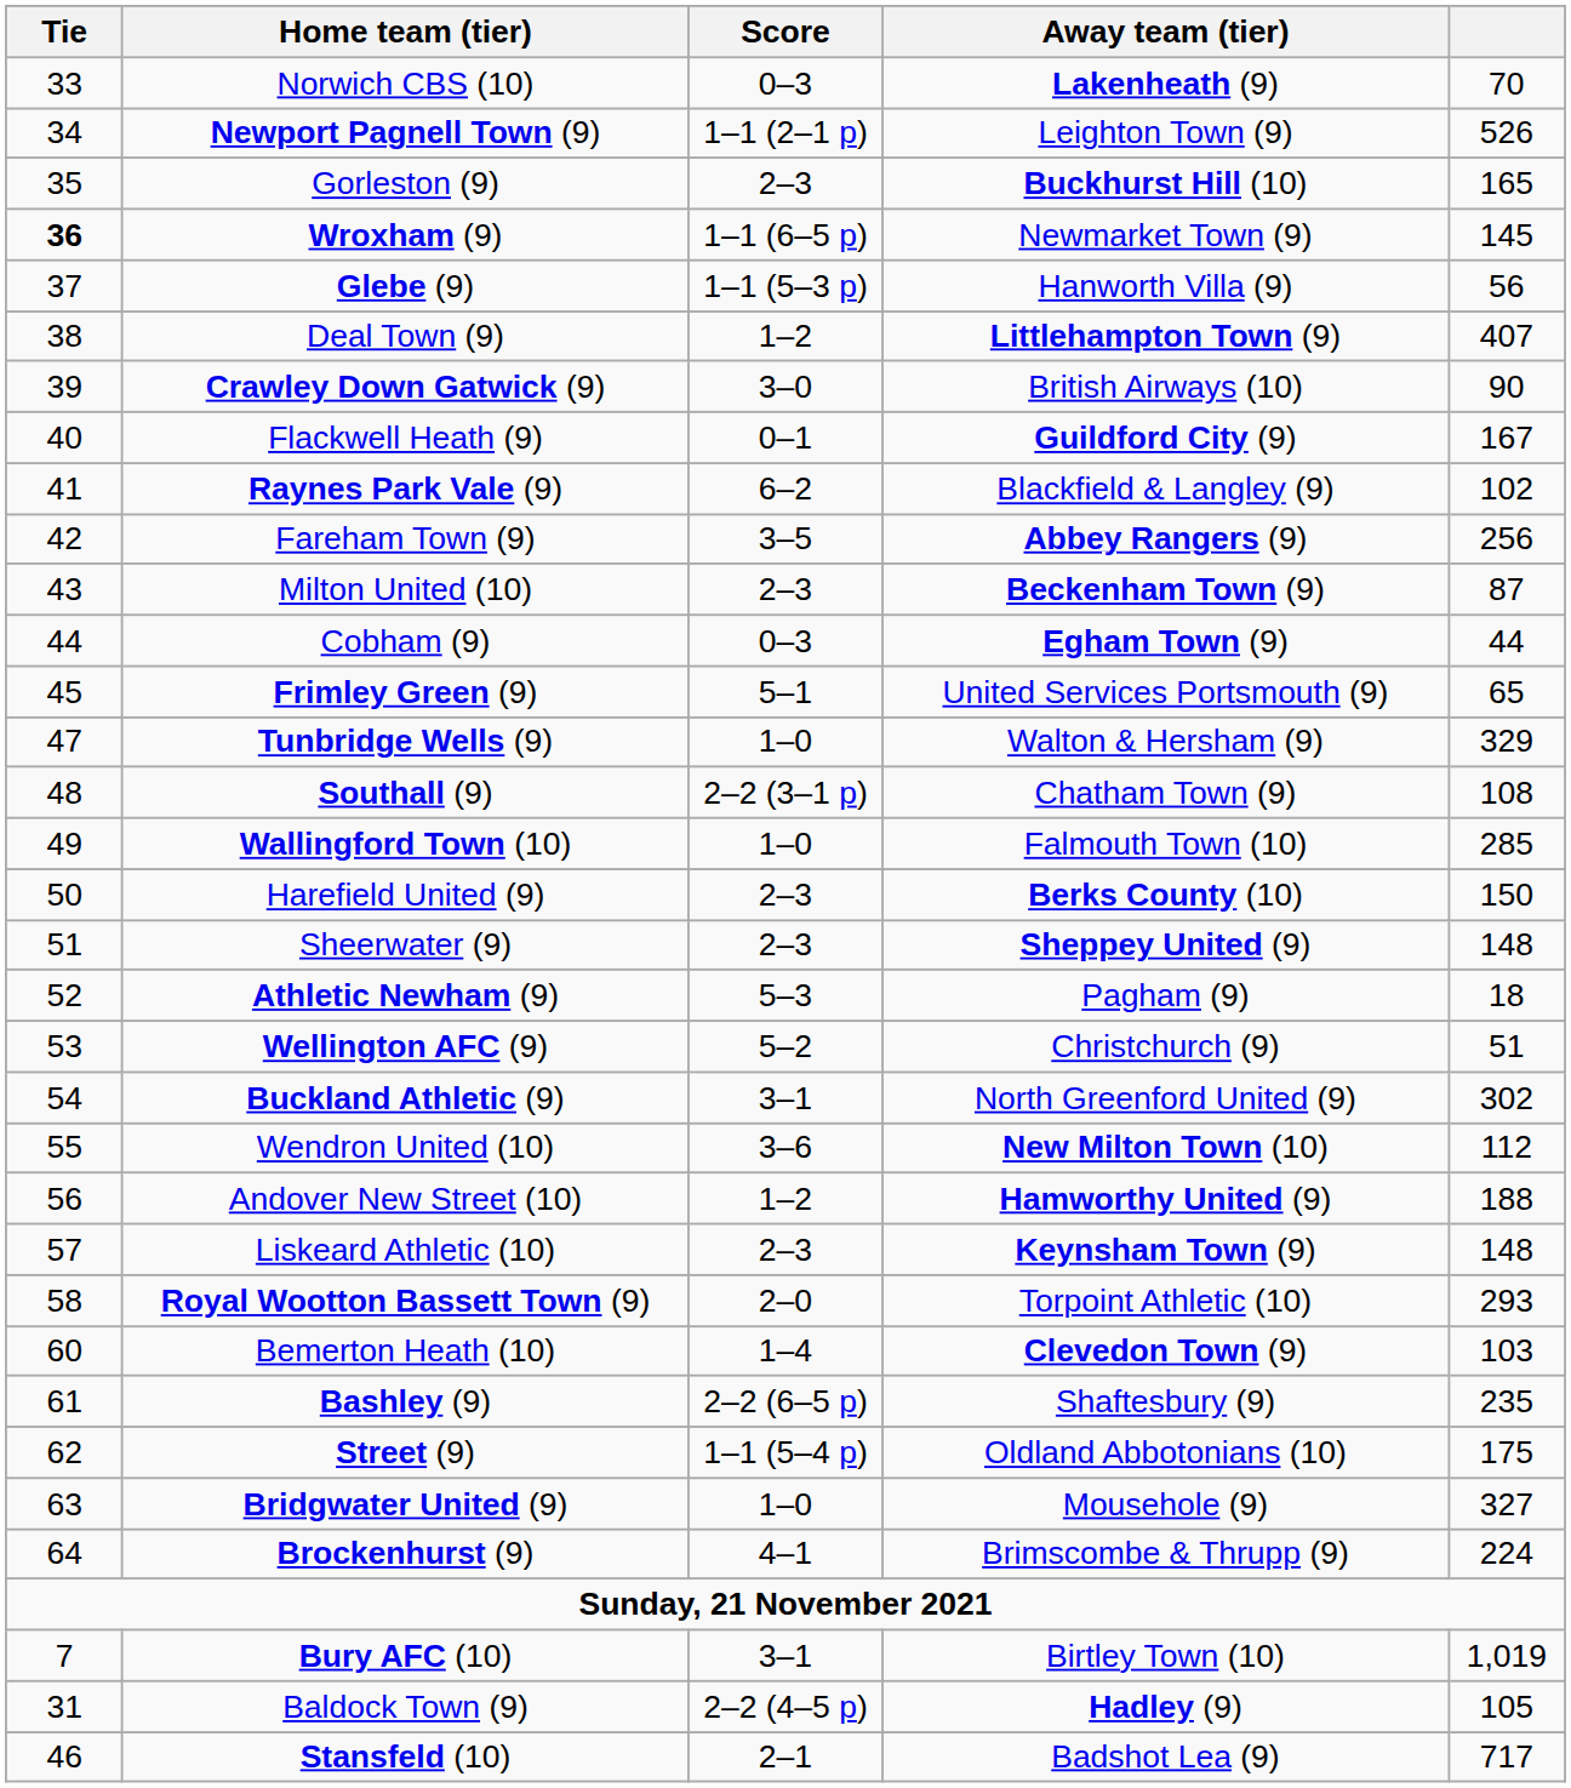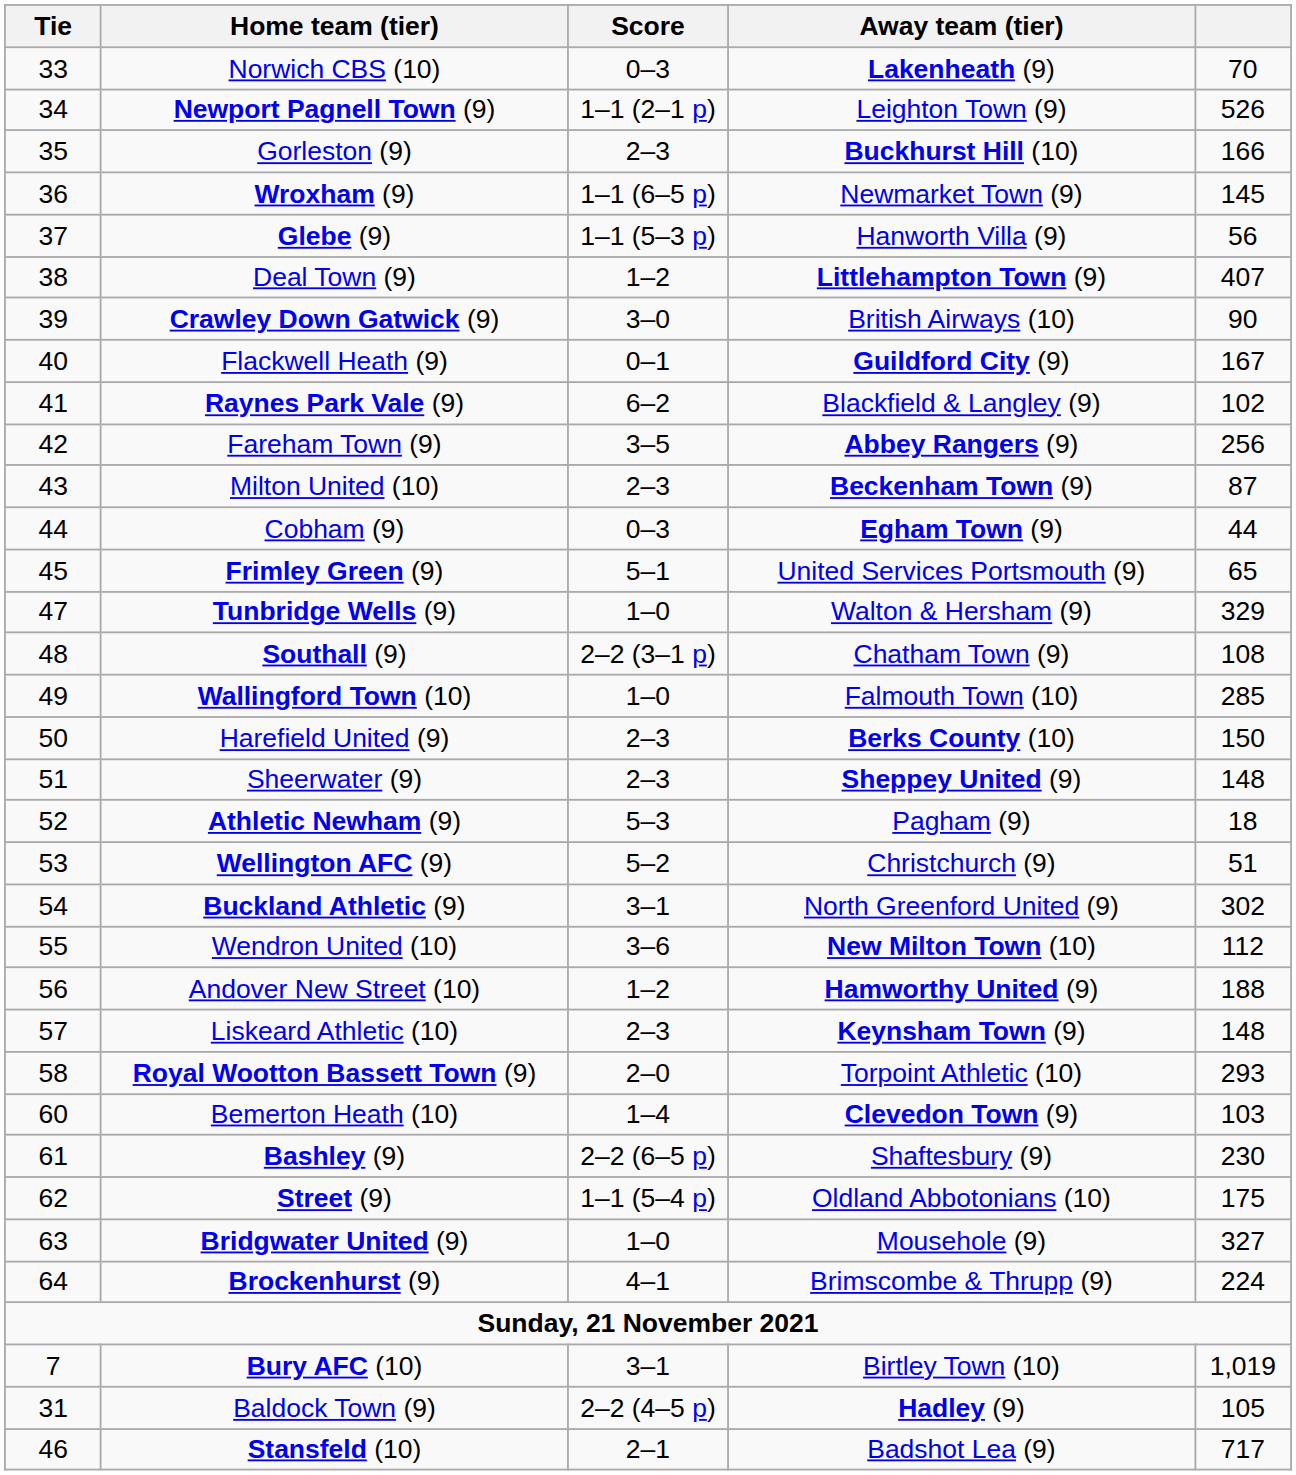Gorleston (9) | column 5: 165 -> 166
Wroxham (9) | Tie: bold -> normal
Bashley (9) | column 5: 235 -> 230
